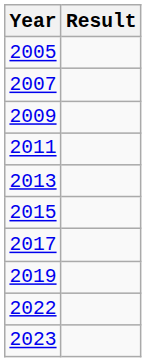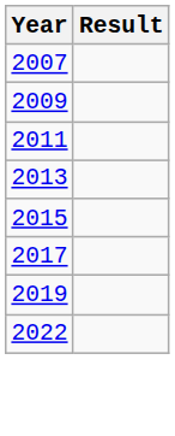- row: 2005
- row: 2023
